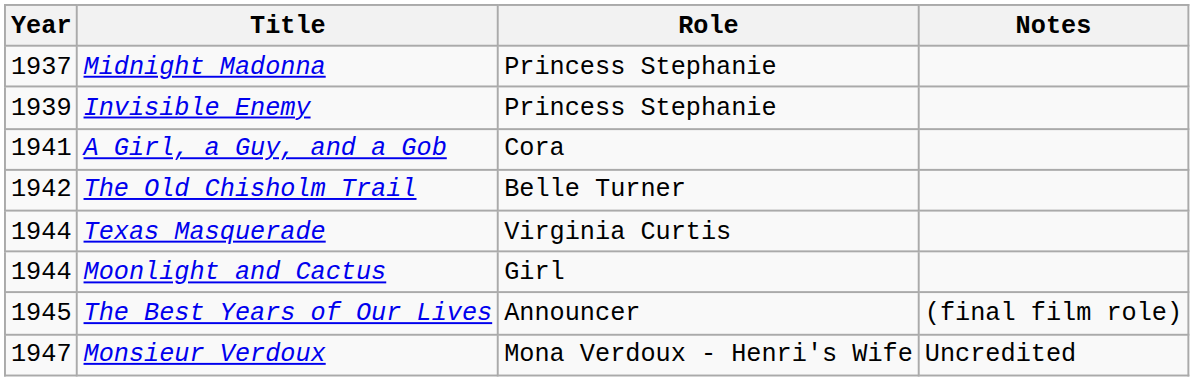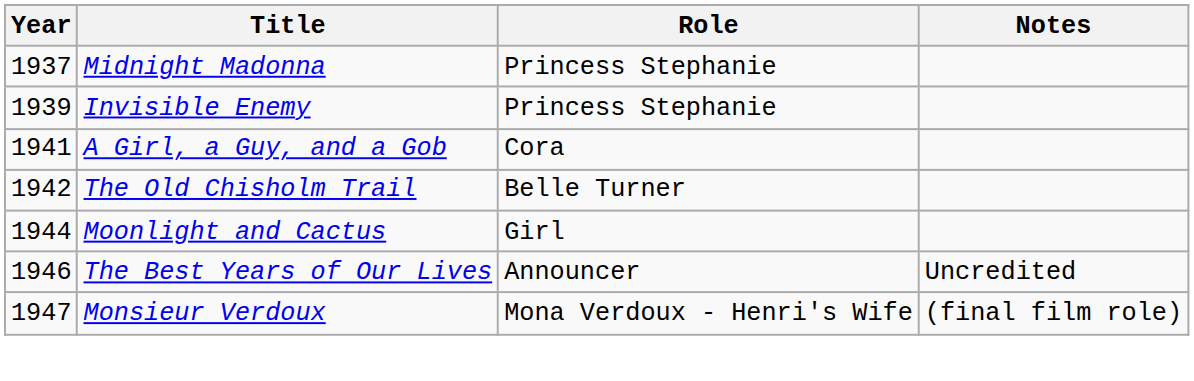- row: 1944 | Texas Masquerade | Virginia Curtis
The Best Years of Our Lives | Year: 1945 -> 1946
The Best Years of Our Lives | Notes: (final film role) -> Uncredited
Monsieur Verdoux | Notes: Uncredited -> (final film role)
